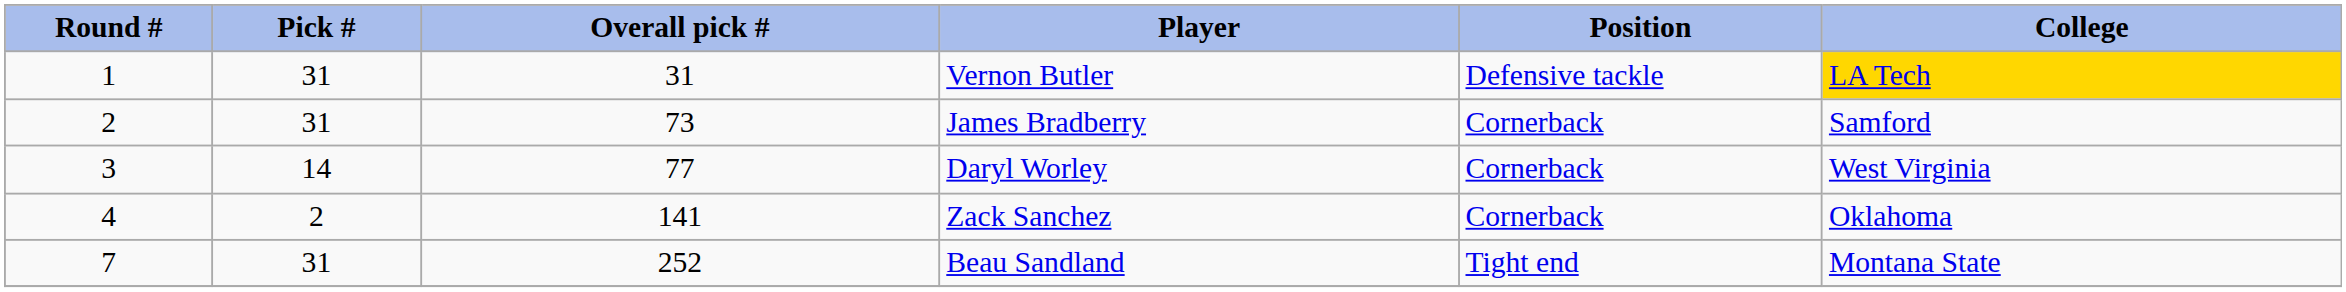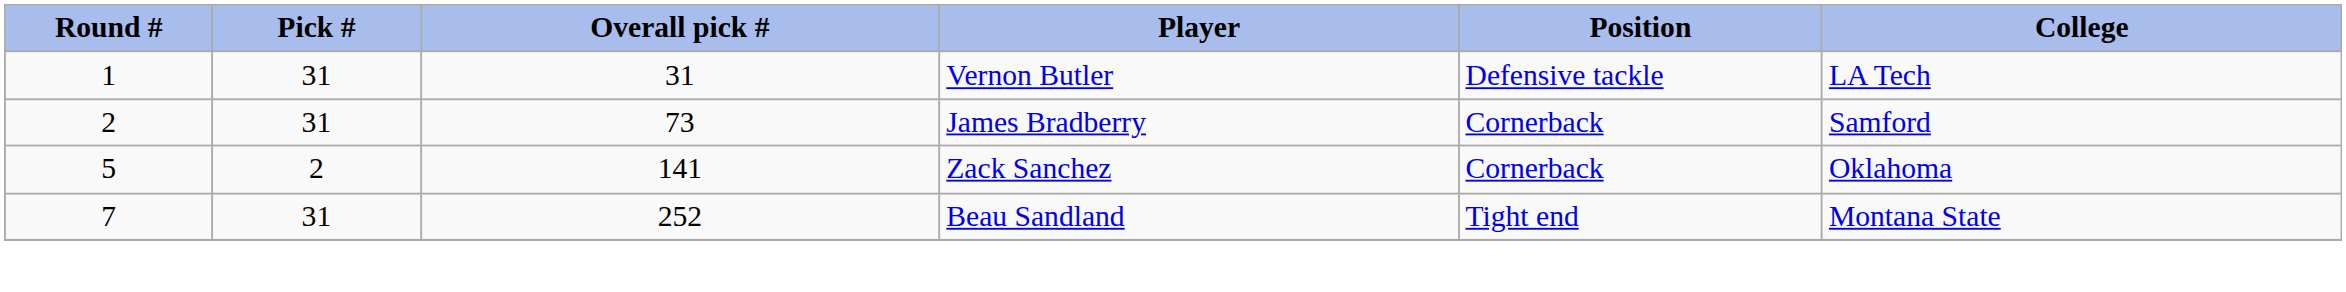Vernon Butler | College: gold background -> no background
- row: 3 | 14 | 77 | Daryl Worley | Cornerback | West Virginia
Zack Sanchez | Round #: 4 -> 5
